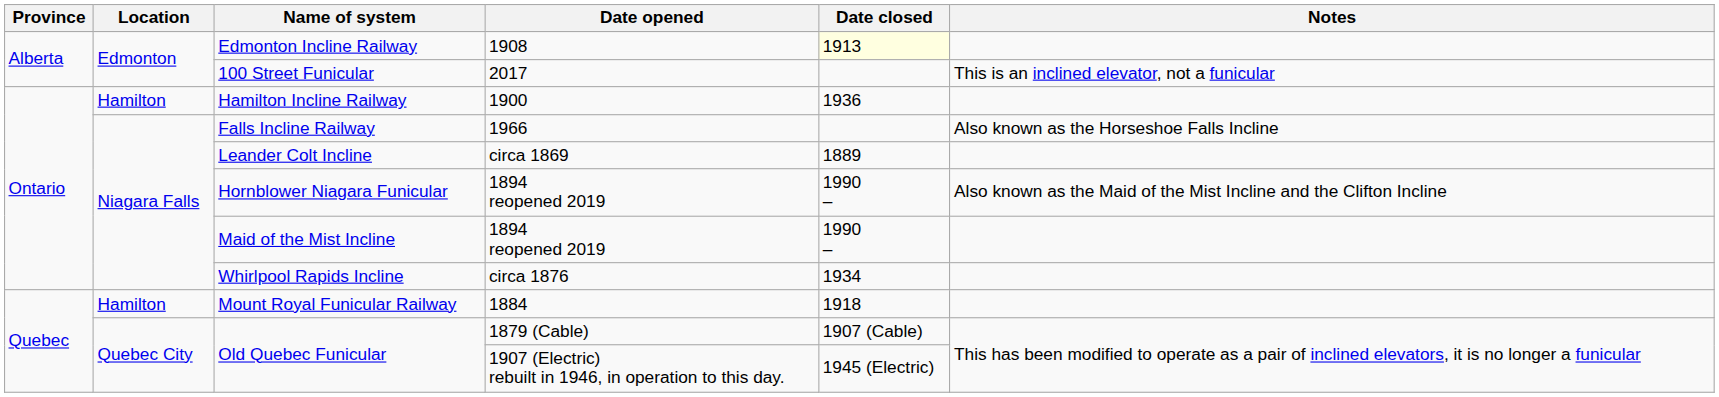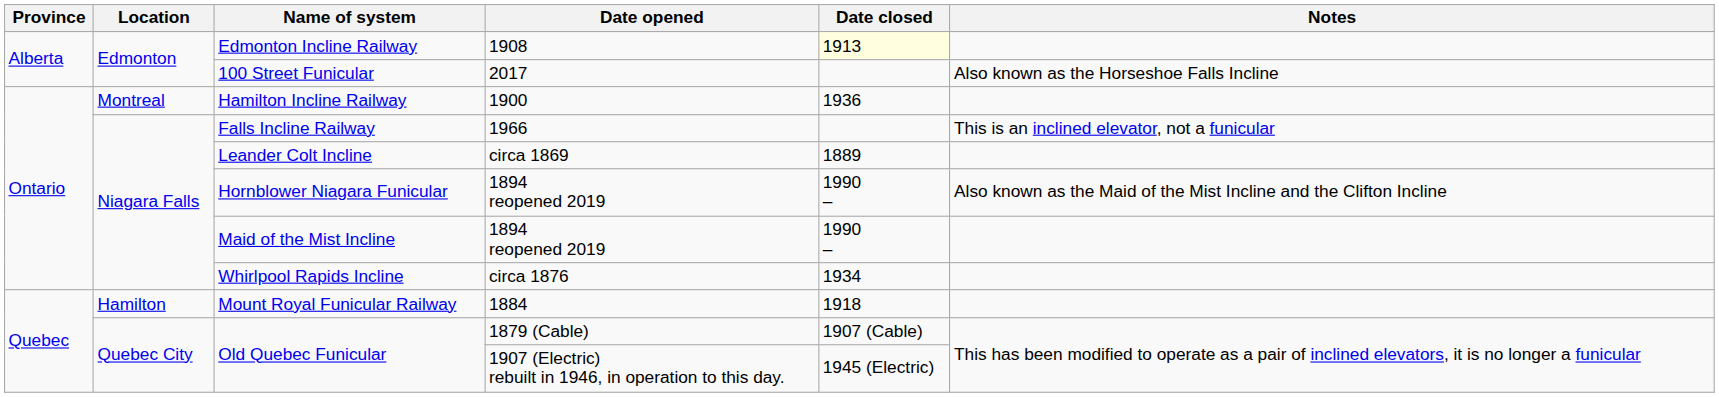100 Street Funicular | Notes: This is an inclined elevator, not a funicular -> Also known as the Horseshoe Falls Incline
Hamilton Incline Railway | Location: Hamilton -> Montreal
Falls Incline Railway | Notes: Also known as the Horseshoe Falls Incline -> This is an inclined elevator, not a funicular
